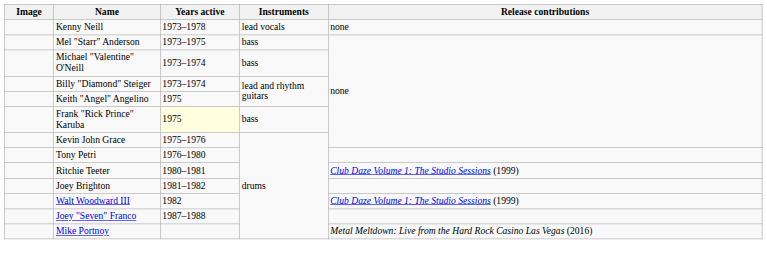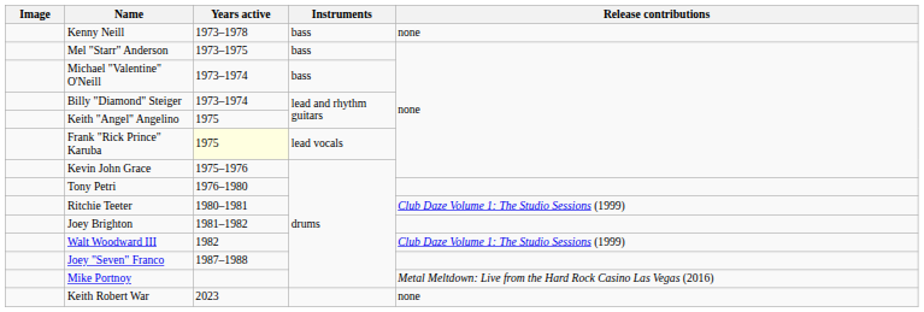Kenny Neill | Instruments: lead vocals -> bass
Frank "Rick Prince" Karuba | Instruments: bass -> lead vocals
+ row: Keith Robert War | 2023 | none
